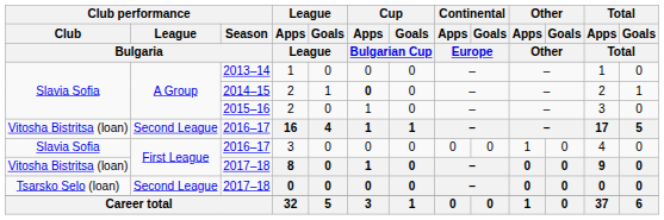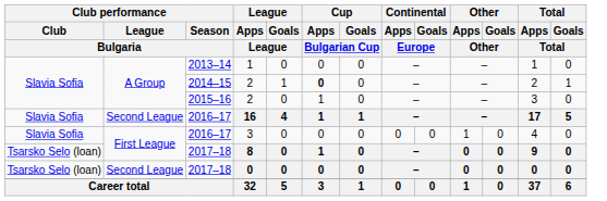16 | Club performance / Club / Bulgaria: Vitosha Bistritsa (loan) -> Slavia Sofia
8 | Club performance / Club / Bulgaria: Vitosha Bistritsa (loan) -> Tsarsko Selo (loan)
